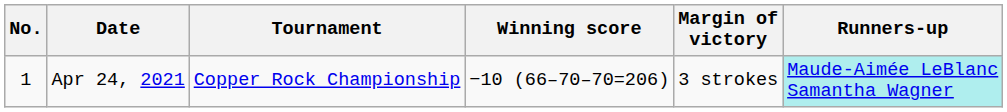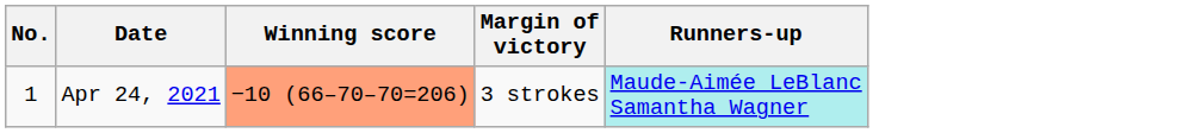- column: Tournament | Copper Rock Championship
Apr 24, 2021 | Winning score: no background -> lightsalmon background
